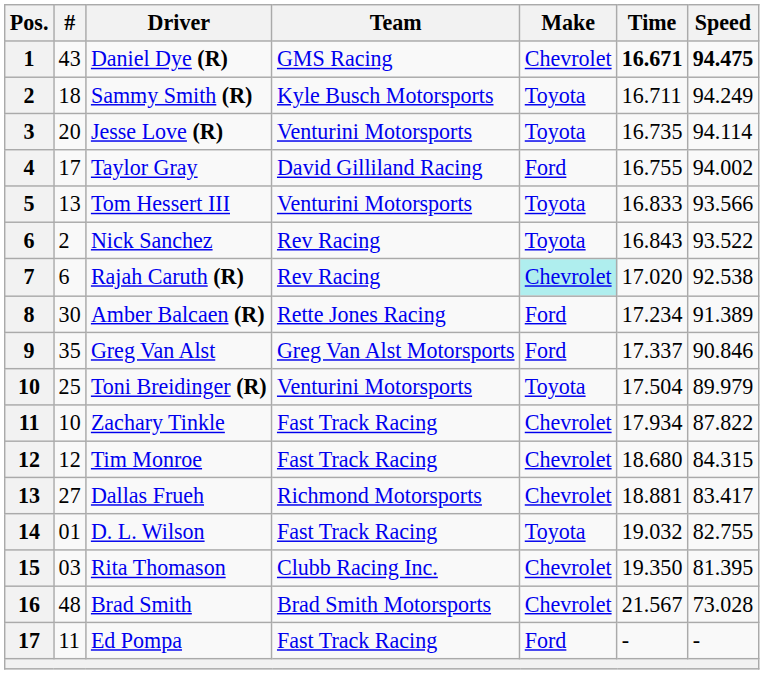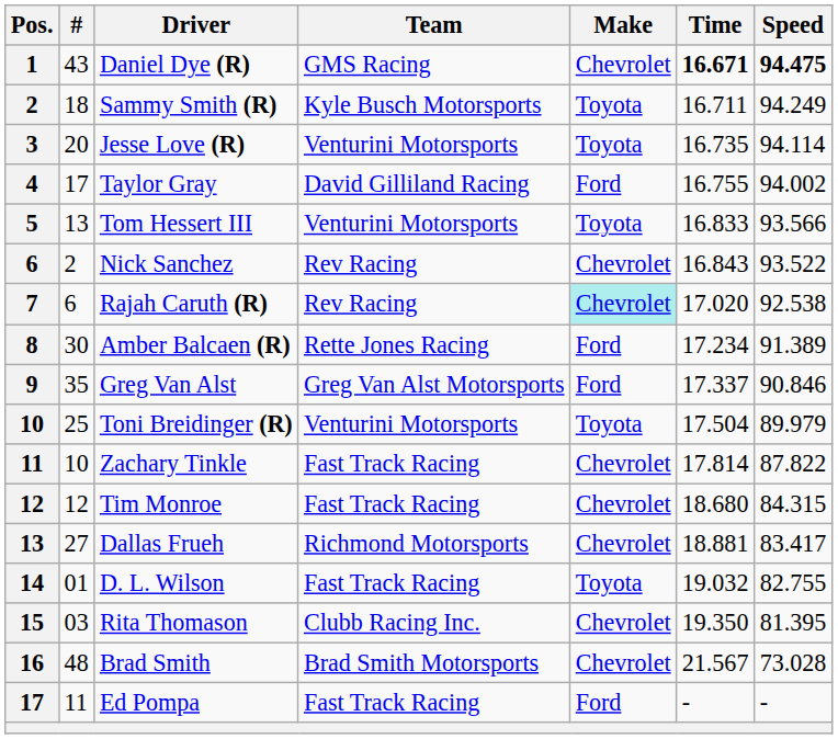Nick Sanchez | Make: Toyota -> Chevrolet
Zachary Tinkle | Time: 17.934 -> 17.814
